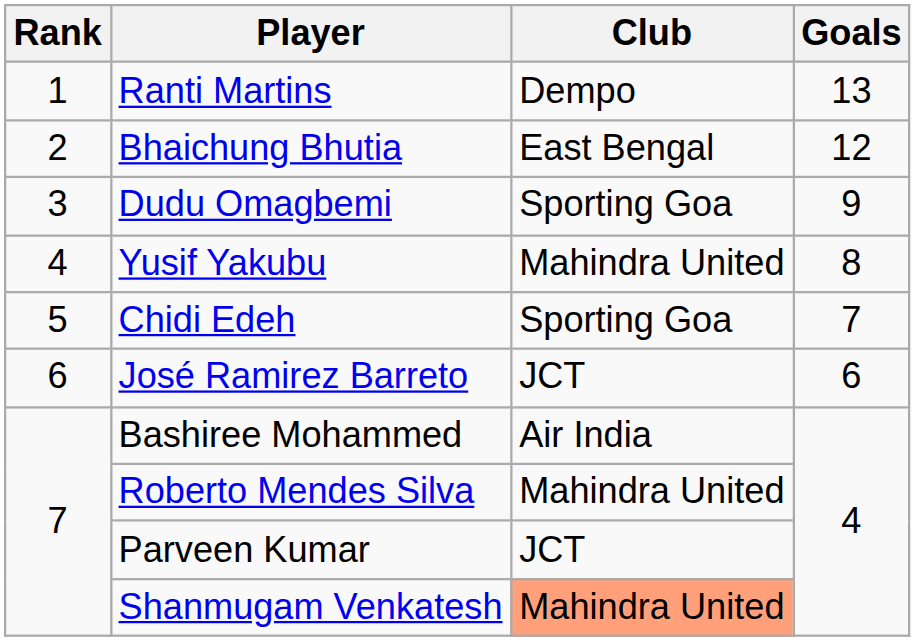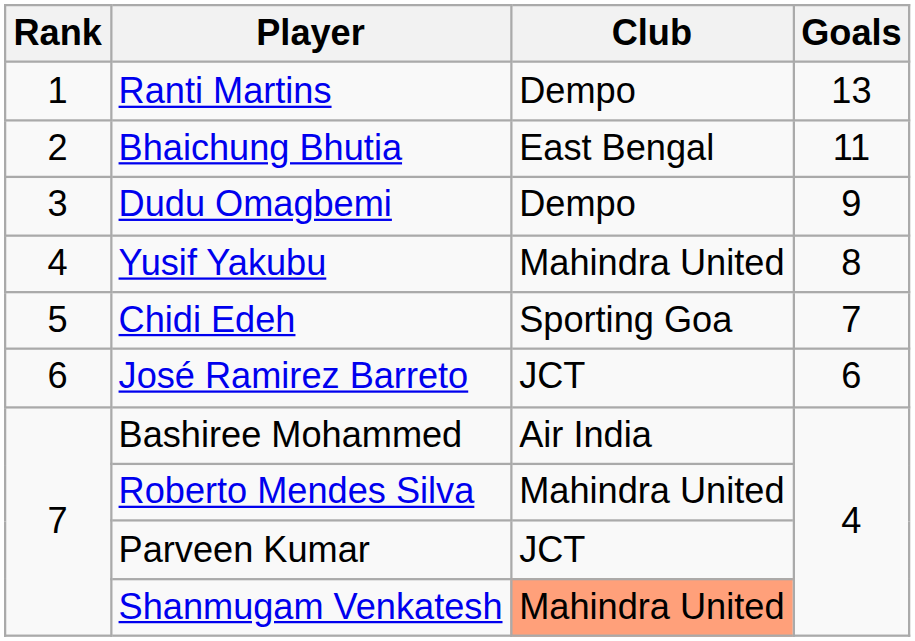Bhaichung Bhutia | Goals: 12 -> 11
Dudu Omagbemi | Club: Sporting Goa -> Dempo
